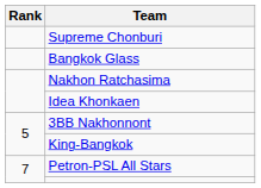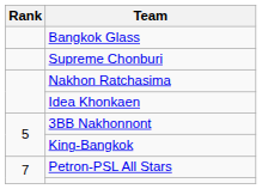rows swapped: Bangkok Glass <-> Supreme Chonburi
